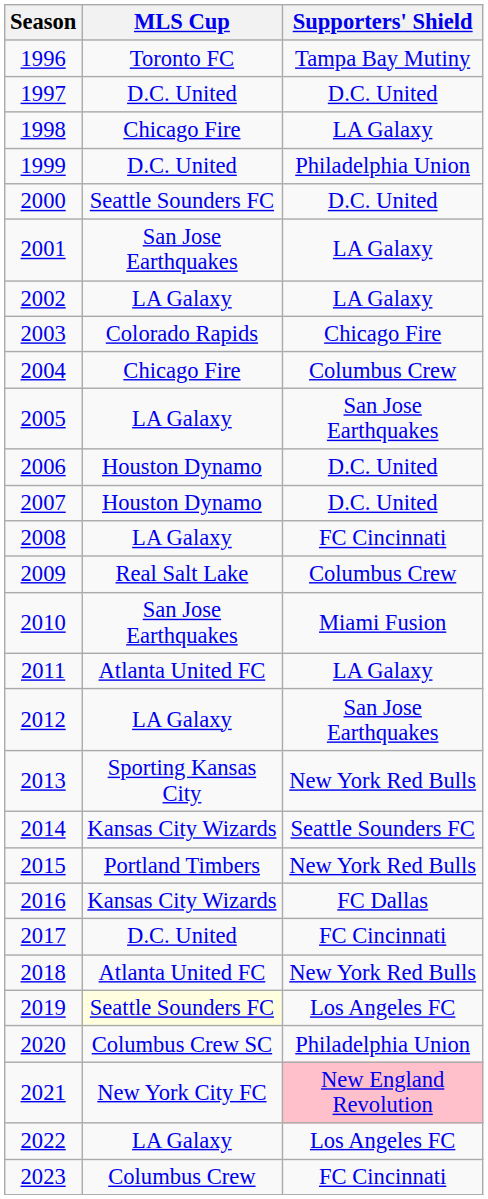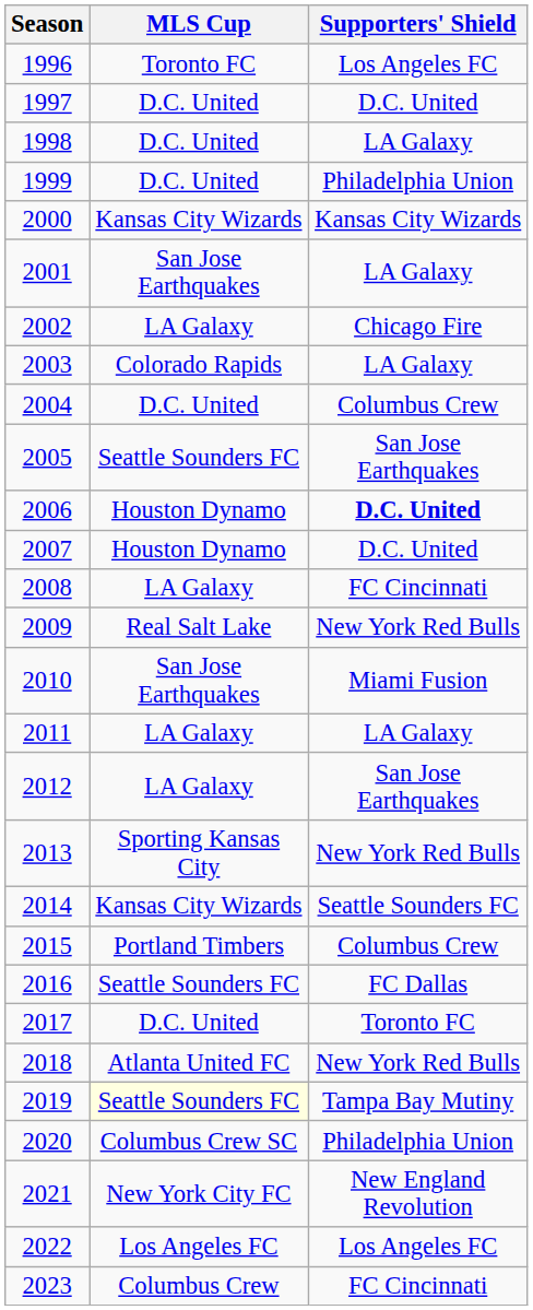1996 | Supporters' Shield: Tampa Bay Mutiny -> Los Angeles FC
1998 | MLS Cup: Chicago Fire -> D.C. United
2000 | MLS Cup: Seattle Sounders FC -> Kansas City Wizards
2000 | Supporters' Shield: D.C. United -> Kansas City Wizards
2002 | Supporters' Shield: LA Galaxy -> Chicago Fire
2003 | Supporters' Shield: Chicago Fire -> LA Galaxy
2004 | MLS Cup: Chicago Fire -> D.C. United
2005 | MLS Cup: LA Galaxy -> Seattle Sounders FC
2006 | Supporters' Shield: normal -> bold
2009 | Supporters' Shield: Columbus Crew -> New York Red Bulls
2011 | MLS Cup: Atlanta United FC -> LA Galaxy
2015 | Supporters' Shield: New York Red Bulls -> Columbus Crew
2016 | MLS Cup: Kansas City Wizards -> Seattle Sounders FC
2017 | Supporters' Shield: FC Cincinnati -> Toronto FC
2019 | Supporters' Shield: Los Angeles FC -> Tampa Bay Mutiny
2021 | Supporters' Shield: pink background -> no background
2022 | MLS Cup: LA Galaxy -> Los Angeles FC
